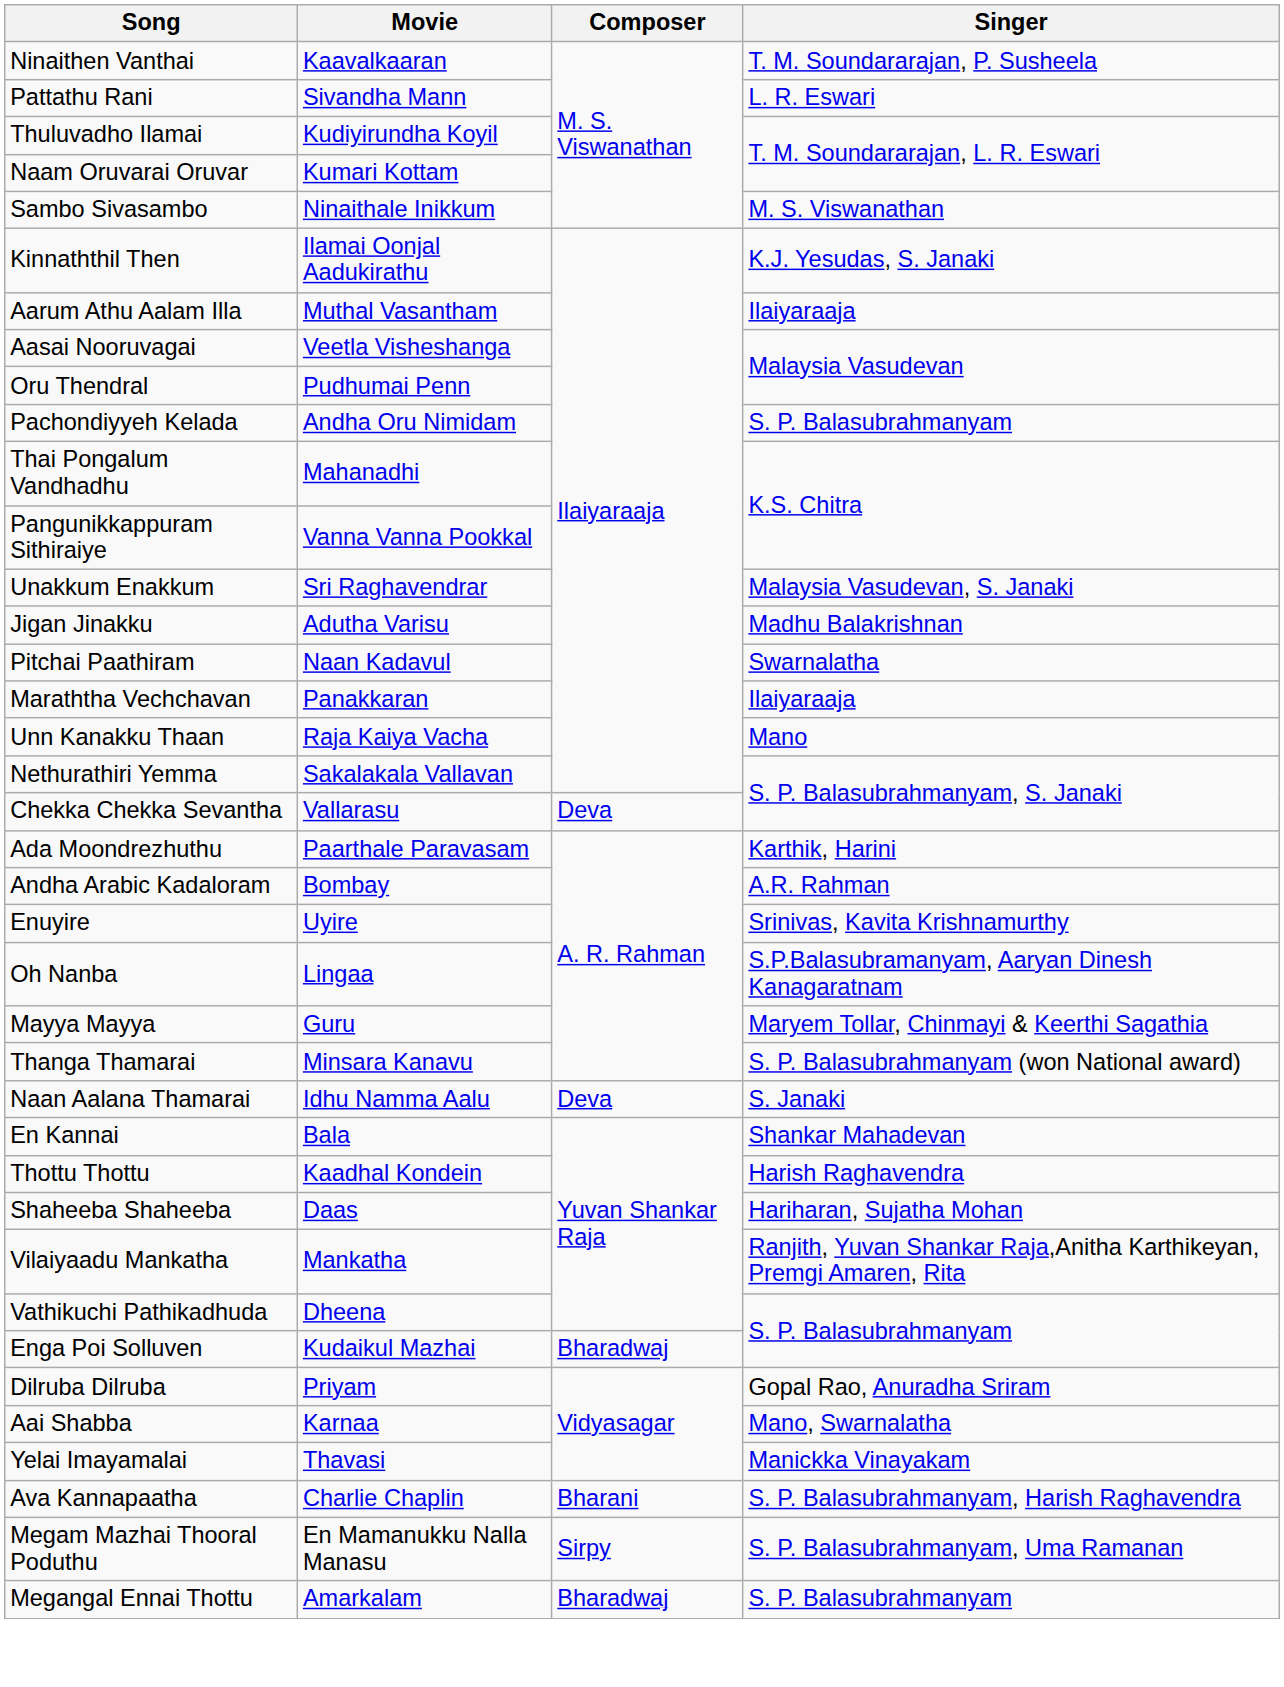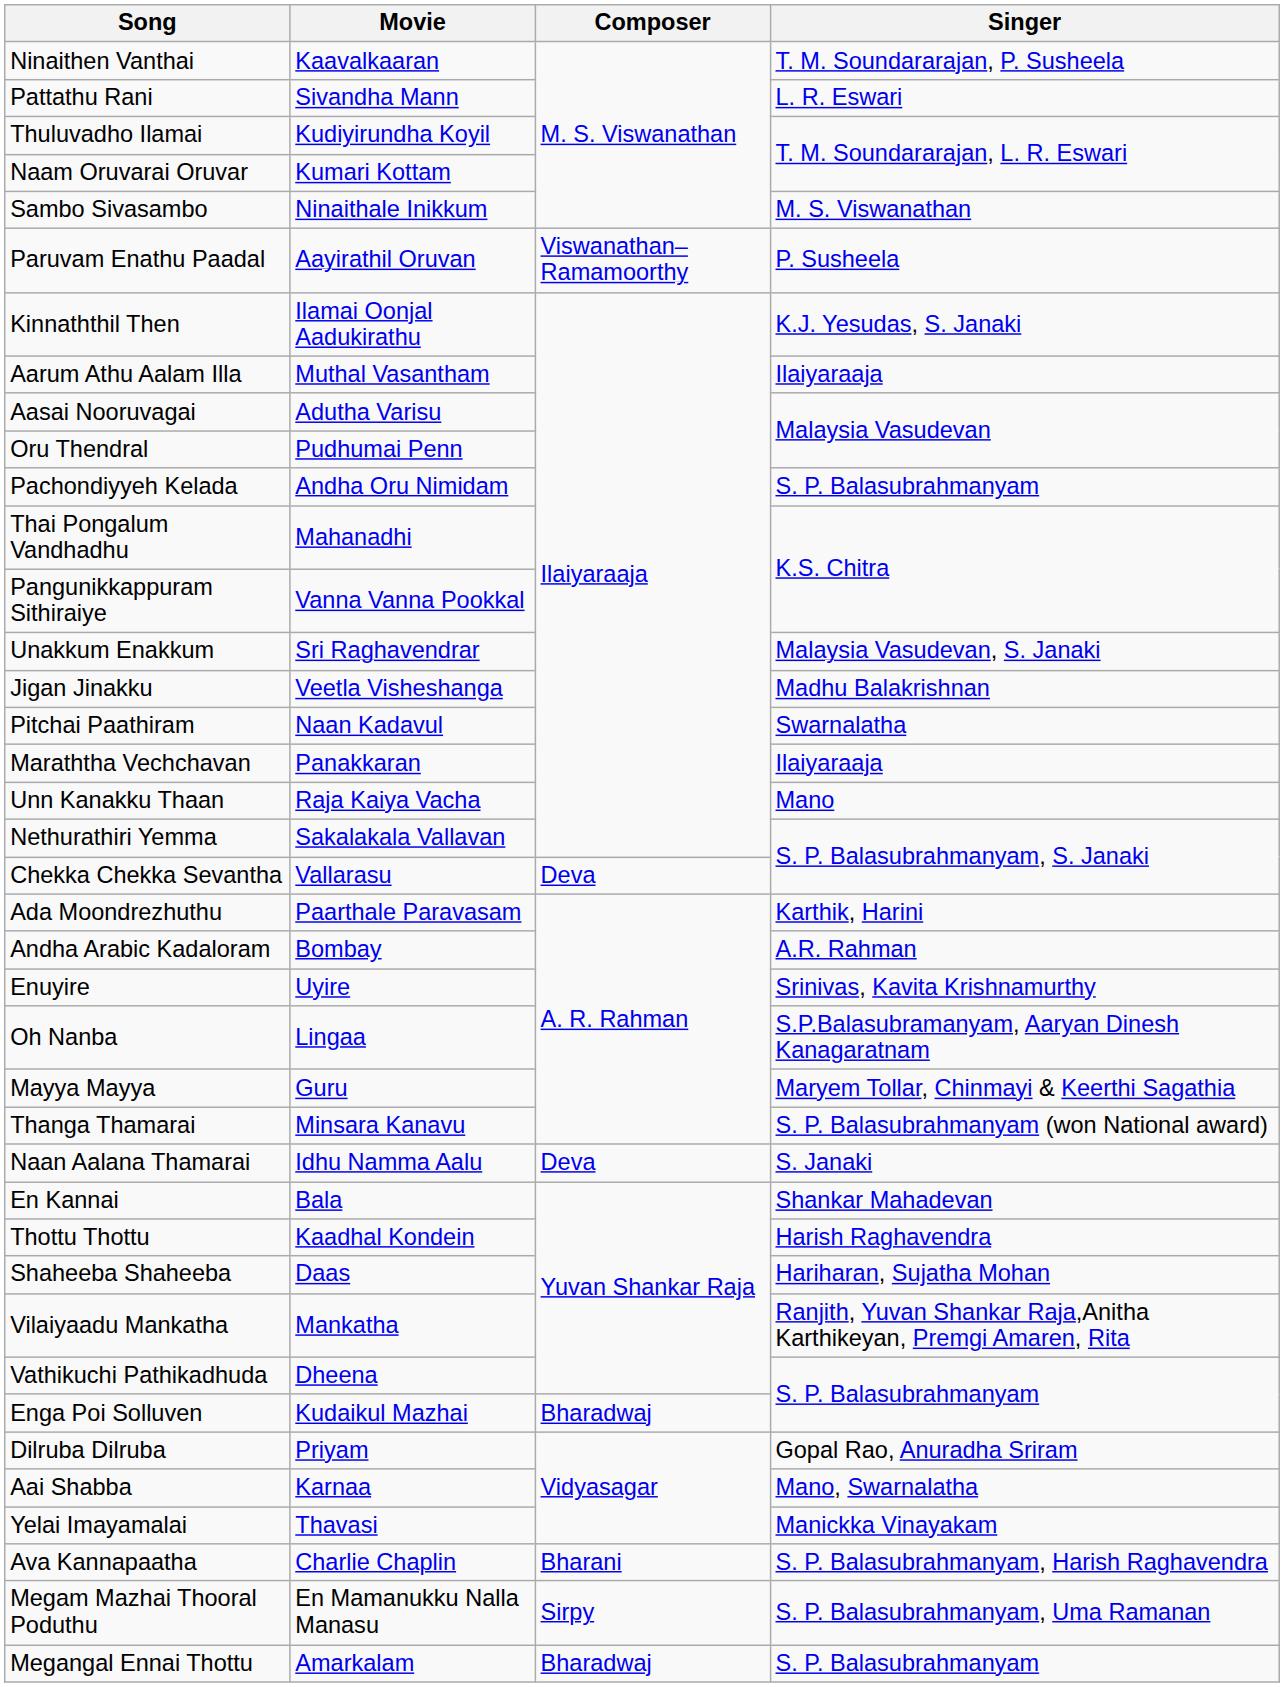+ row: Paruvam Enathu Paadal | Aayirathil Oruvan | Viswanathan–Ramamoorthy | P. Susheela
Aasai Nooruvagai | Movie: Veetla Visheshanga -> Adutha Varisu
Jigan Jinakku | Movie: Adutha Varisu -> Veetla Visheshanga
